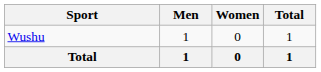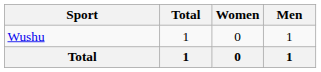columns swapped: Men <-> Total
